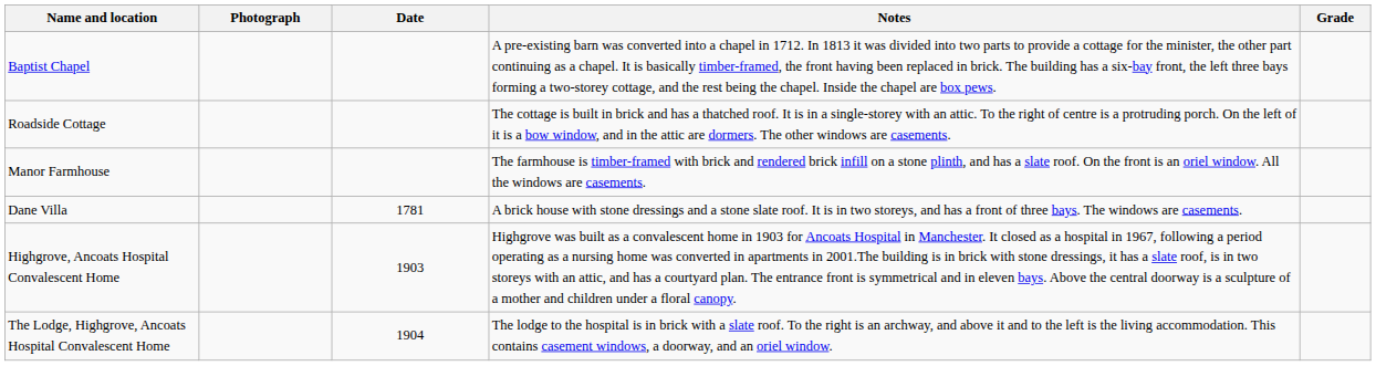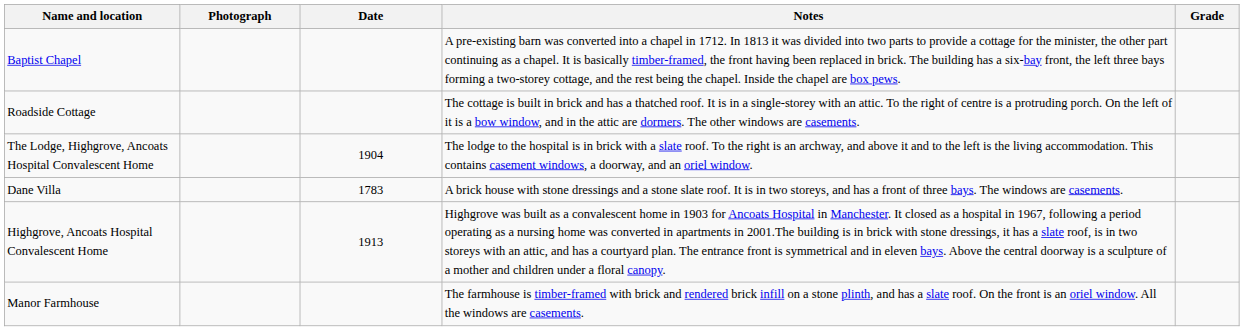rows swapped: Manor Farmhouse <-> The Lodge, Highgrove, Ancoats Hospital Convalescent Home
Dane Villa | Date: 1781 -> 1783
Highgrove, Ancoats Hospital Convalescent Home | Date: 1903 -> 1913
